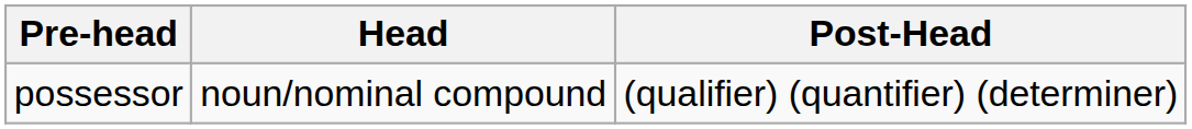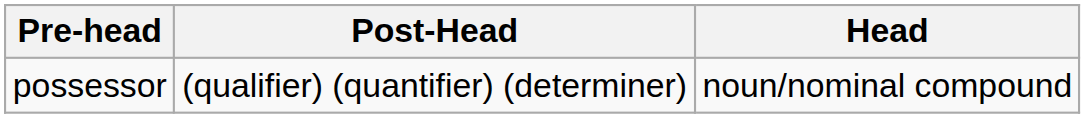columns swapped: Head <-> Post-Head
